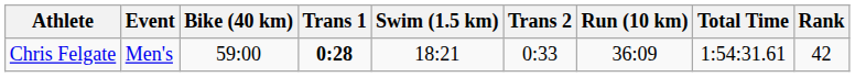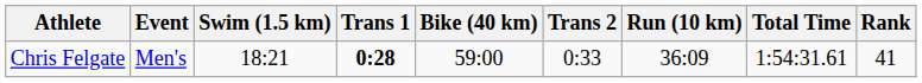columns swapped: Swim (1.5 km) <-> Bike (40 km)
Chris Felgate | Rank: 42 -> 41
